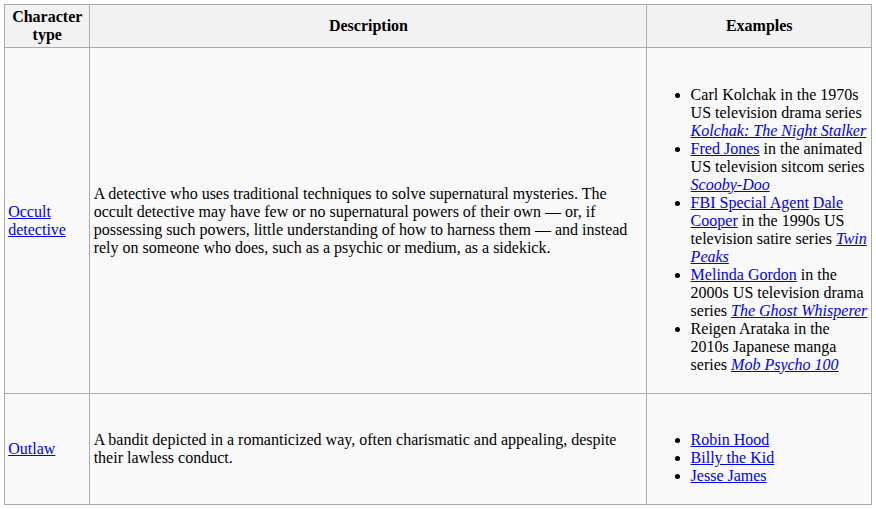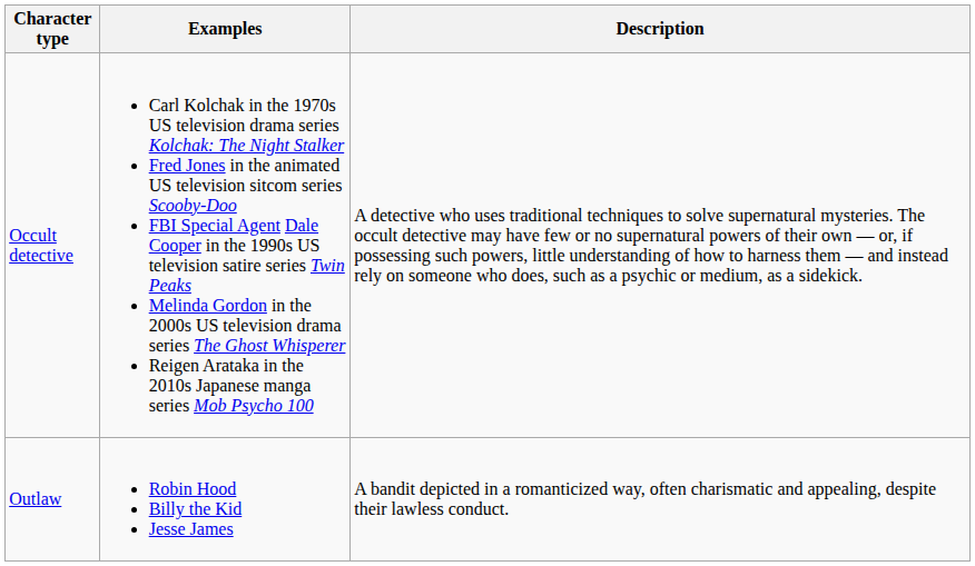columns swapped: Description <-> Examples
